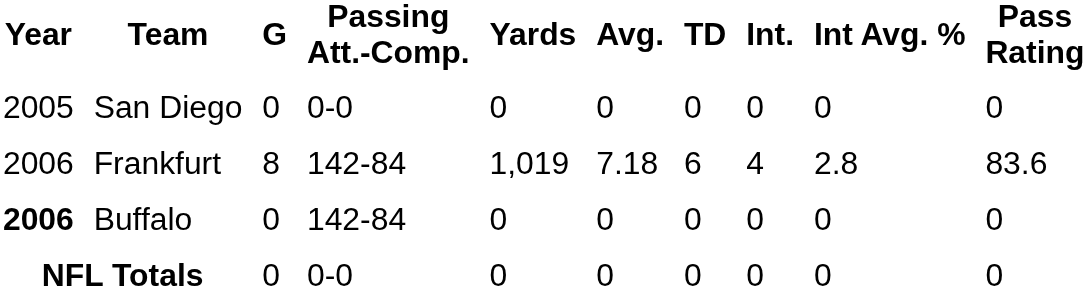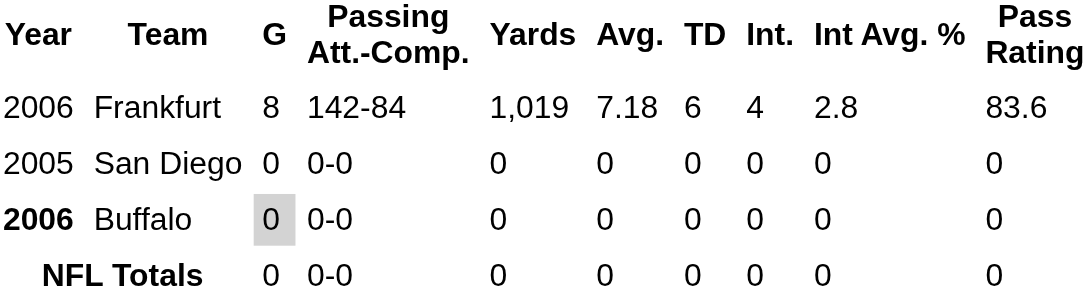rows swapped: San Diego <-> Frankfurt
Buffalo | G: no background -> lightgrey background
Buffalo | Passing Att.-Comp.: 142-84 -> 0-0
